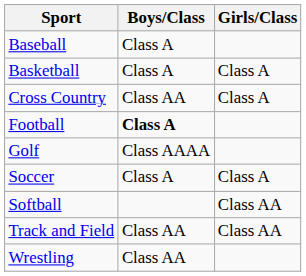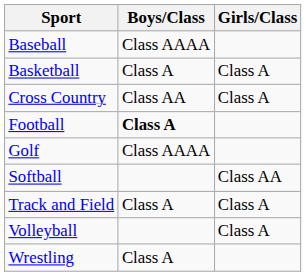Baseball | Boys/Class: Class A -> Class AAAA
- row: Soccer | Class A | Class A
Track and Field | Boys/Class: Class AA -> Class A
Track and Field | Girls/Class: Class AA -> Class A
+ row: Volleyball | Class A
Wrestling | Boys/Class: Class AA -> Class A
